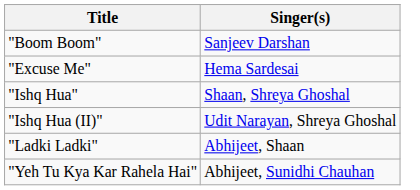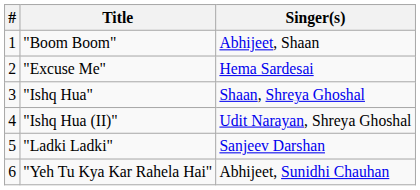+ column: # | 1 | 2 | 3 | 4 | 5 | 6
"Boom Boom" | Singer(s): Sanjeev Darshan -> Abhijeet, Shaan
"Ladki Ladki" | Singer(s): Abhijeet, Shaan -> Sanjeev Darshan
